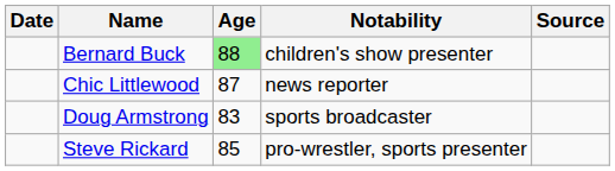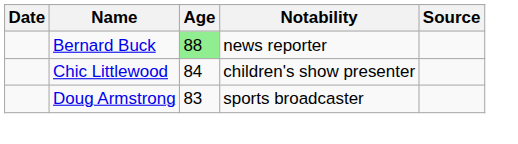Bernard Buck | Notability: children's show presenter -> news reporter
Chic Littlewood | Age: 87 -> 84
Chic Littlewood | Notability: news reporter -> children's show presenter
- row: Steve Rickard | 85 | pro-wrestler, sports presenter
